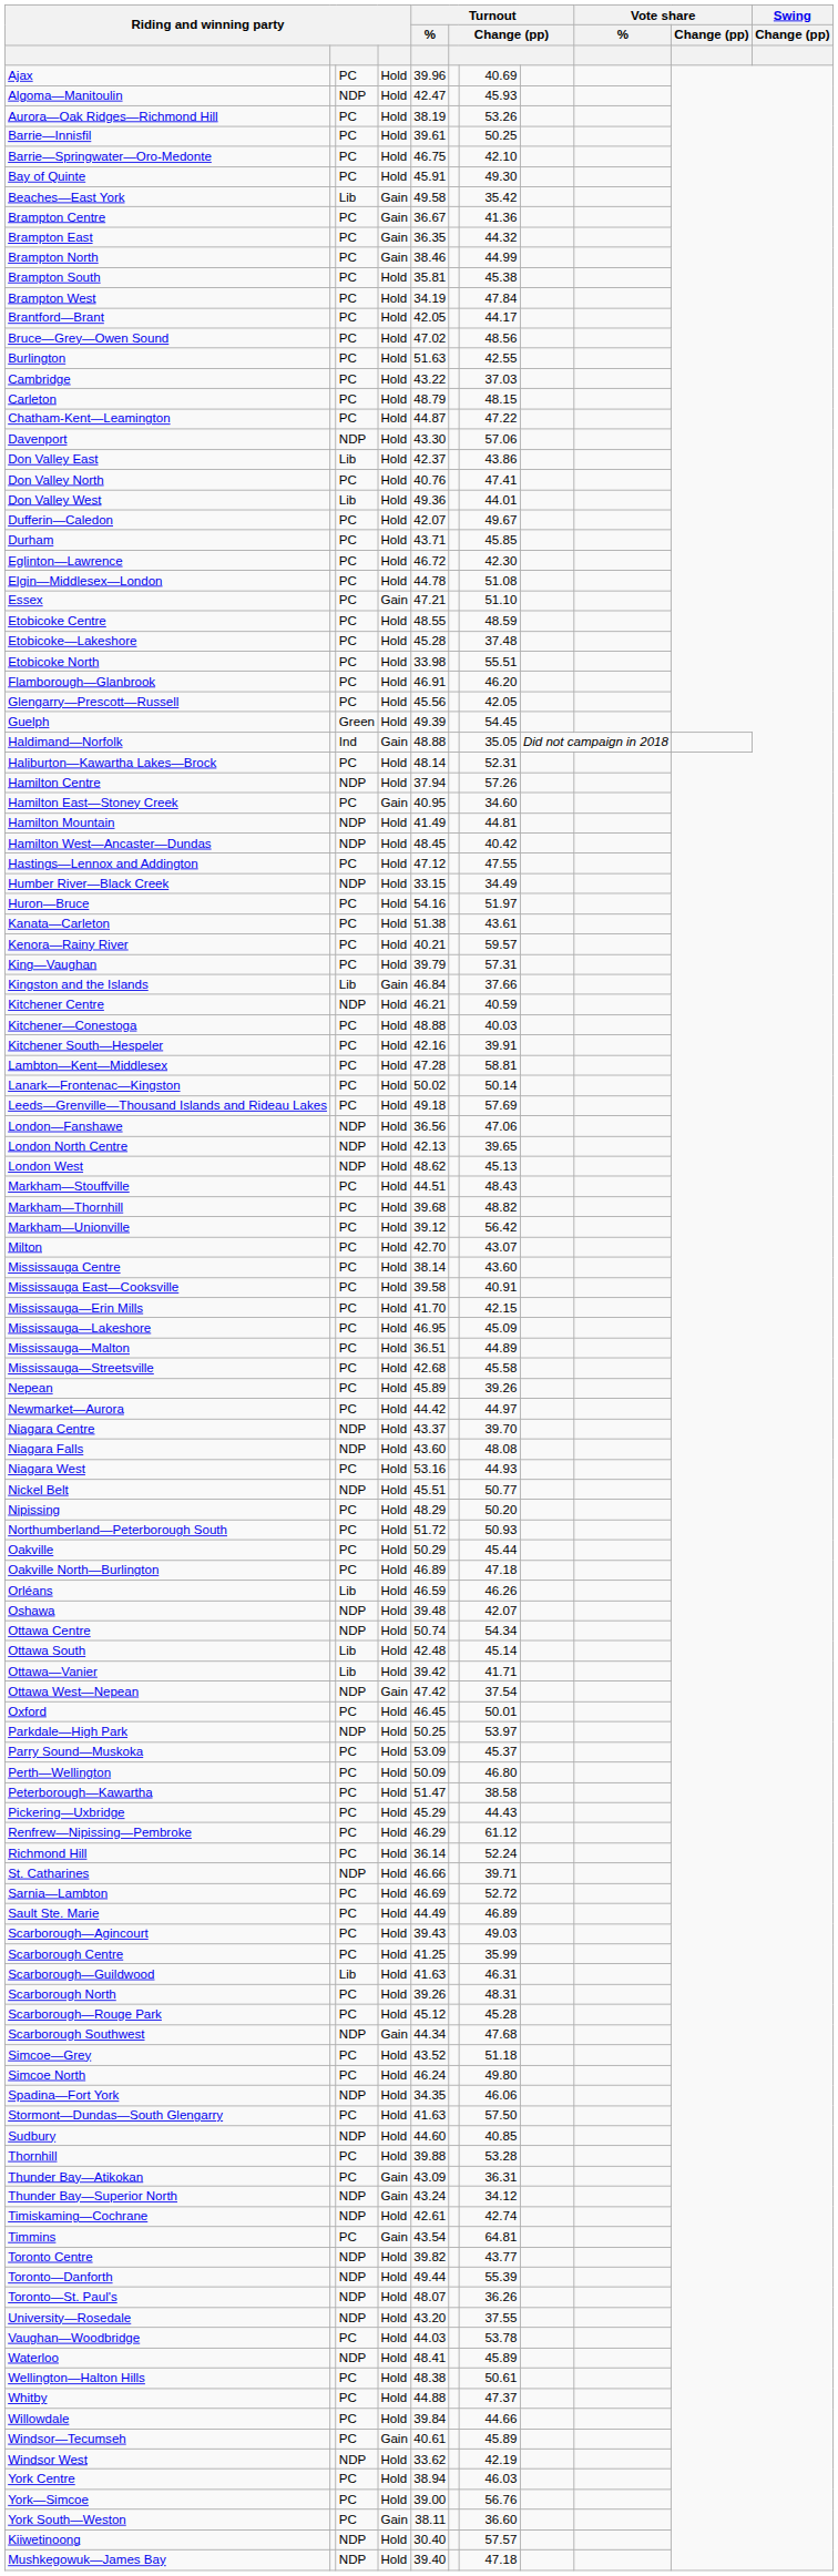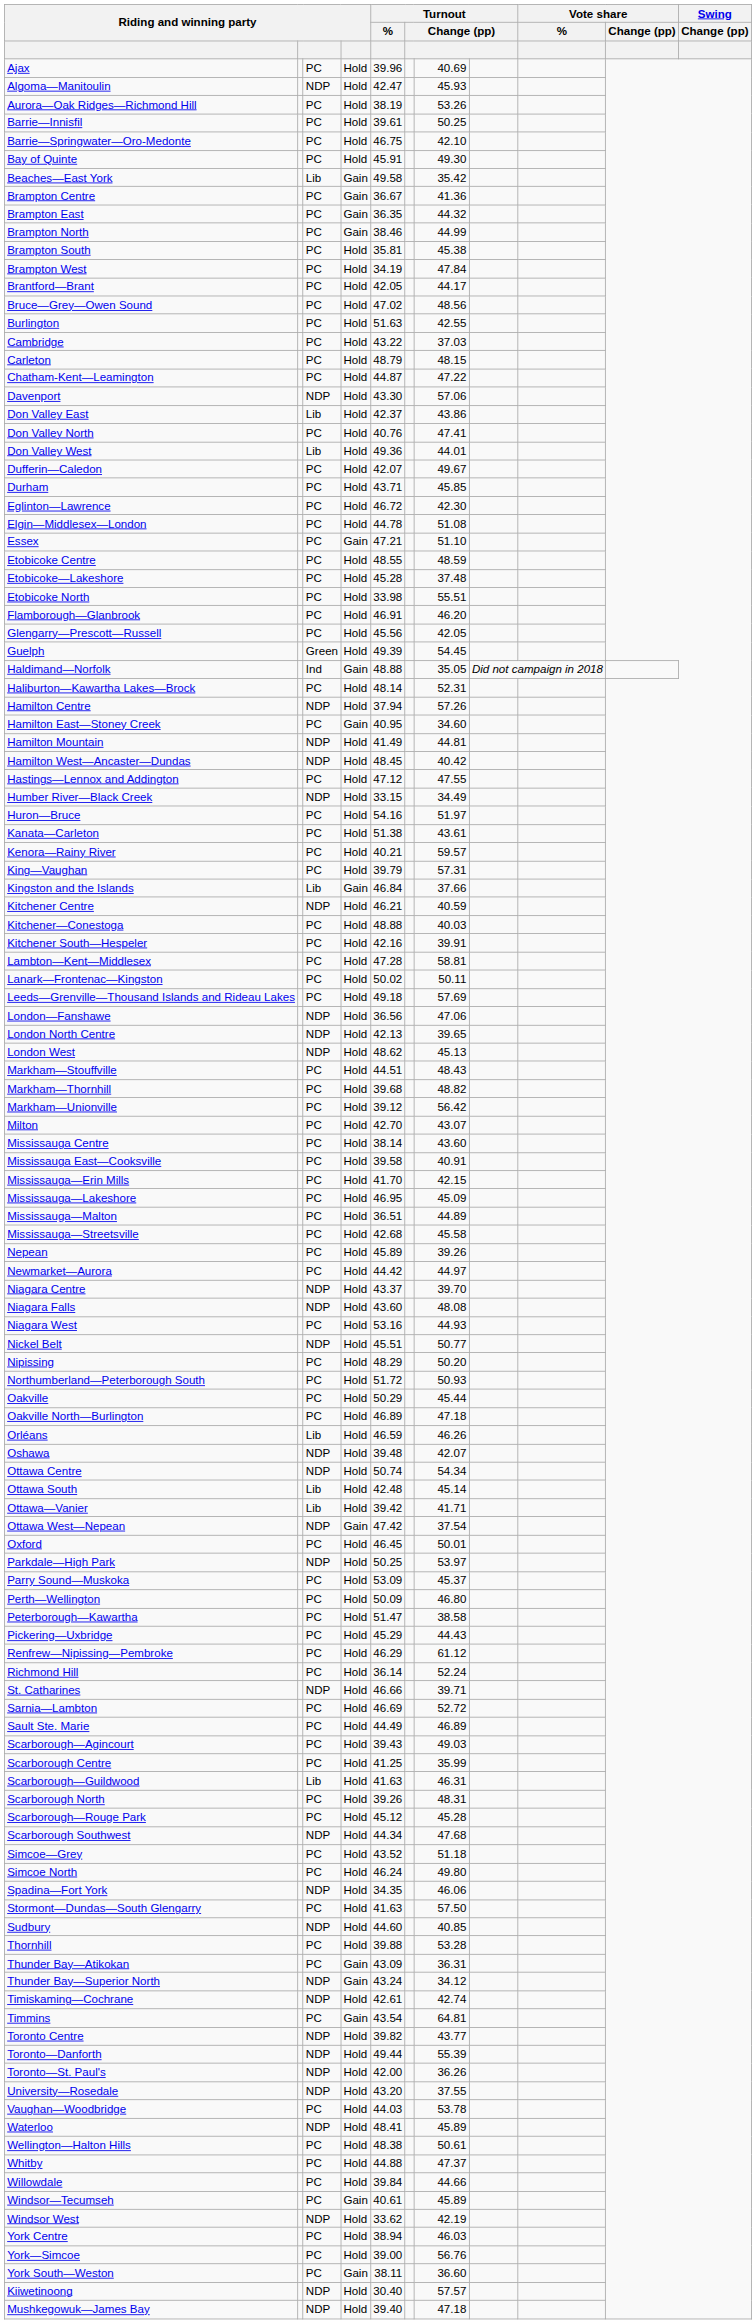Lanark—Frontenac—Kingston | column 7: 50.14 -> 50.11
Scarborough Southwest | column 4: Gain -> Hold
Toronto—St. Paul's | Turnout / %: 48.07 -> 42.00
